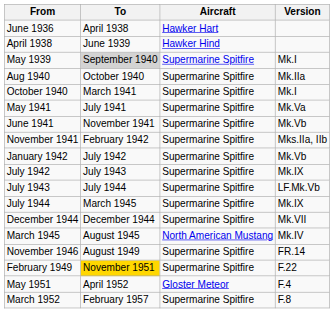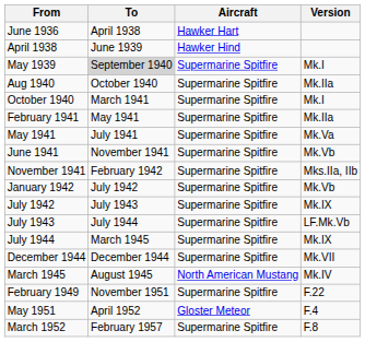+ row: February 1941 | May 1941 | Supermarine Spitfire | Mk.IIa
- row: November 1946 | August 1949 | Supermarine Spitfire | FR.14
February 1949 | To: gold background -> no background
